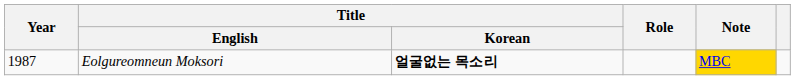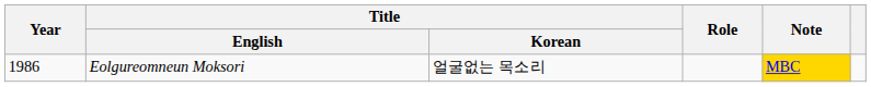Eolgureomneun Moksori | Year: 1987 -> 1986
Eolgureomneun Moksori | Title / Korean: bold -> normal
